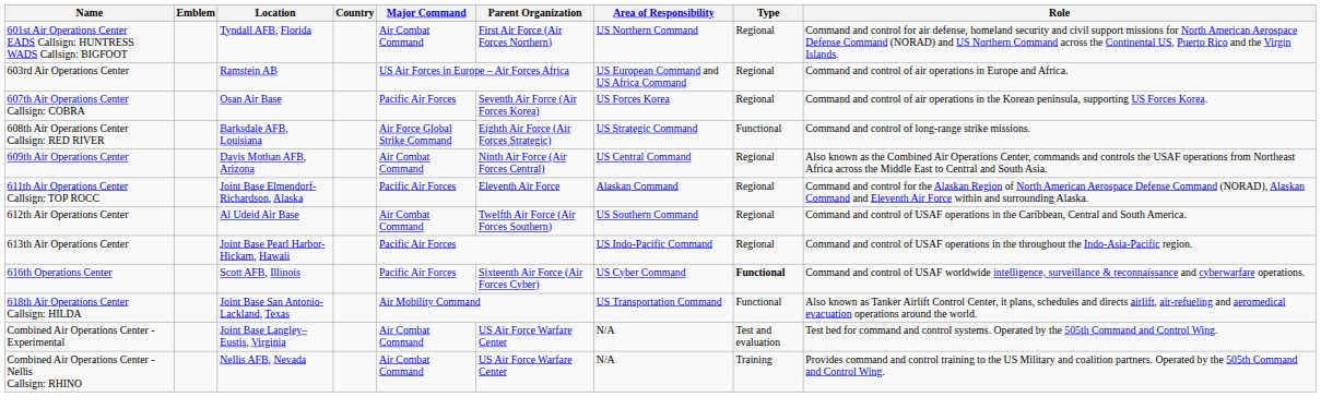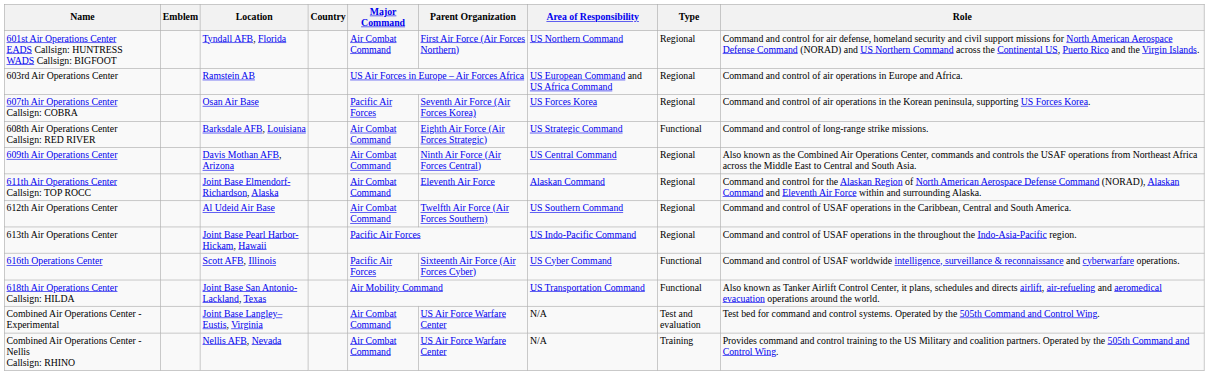608th Air Operations Center Callsign: RED RIVER | Major Command: Air Force Global Strike Command -> Air Combat Command
611th Air Operations Center Callsign: TOP ROCC | Major Command: Pacific Air Forces -> Air Combat Command
616th Operations Center | Type: bold -> normal
